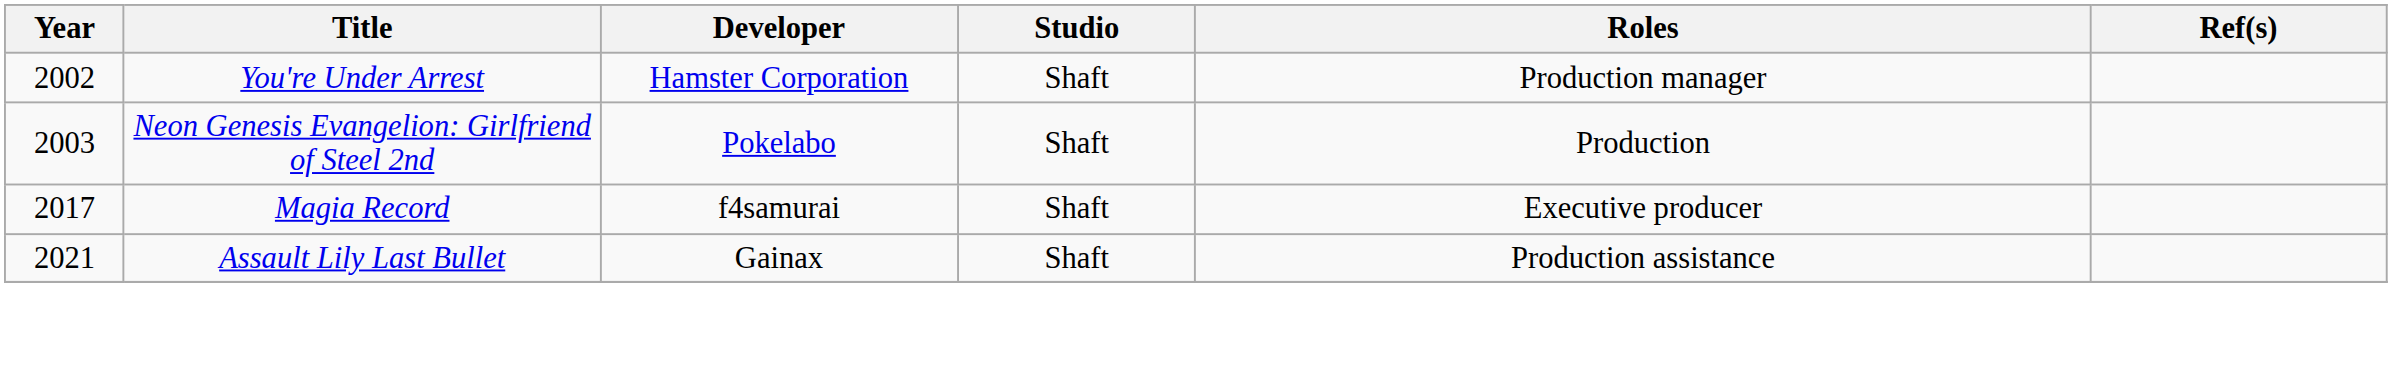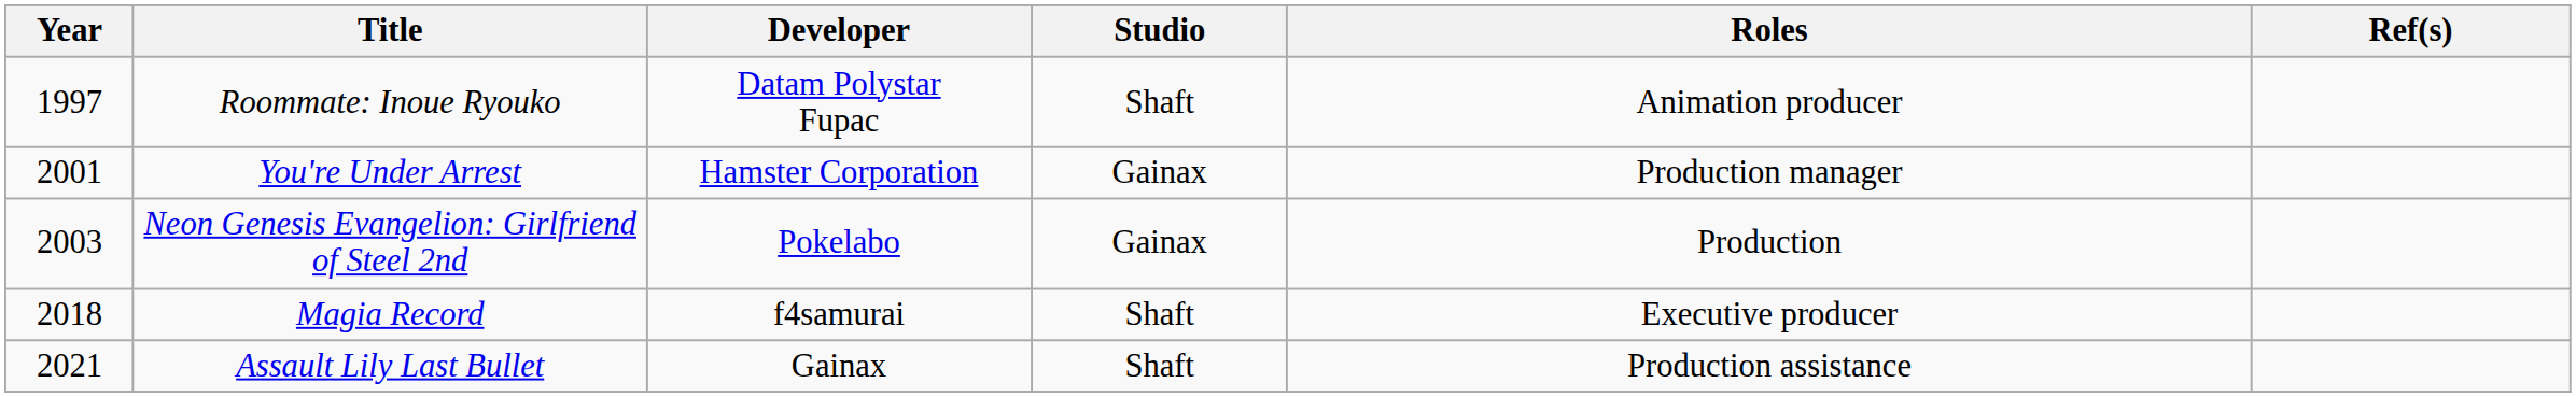+ row: 1997 | Roommate: Inoue Ryouko | Datam Polystar Fupac | Shaft | Animation producer
You're Under Arrest | Year: 2002 -> 2001
You're Under Arrest | Studio: Shaft -> Gainax
Neon Genesis Evangelion: Girlfriend of Steel 2nd | Studio: Shaft -> Gainax
Magia Record | Year: 2017 -> 2018
